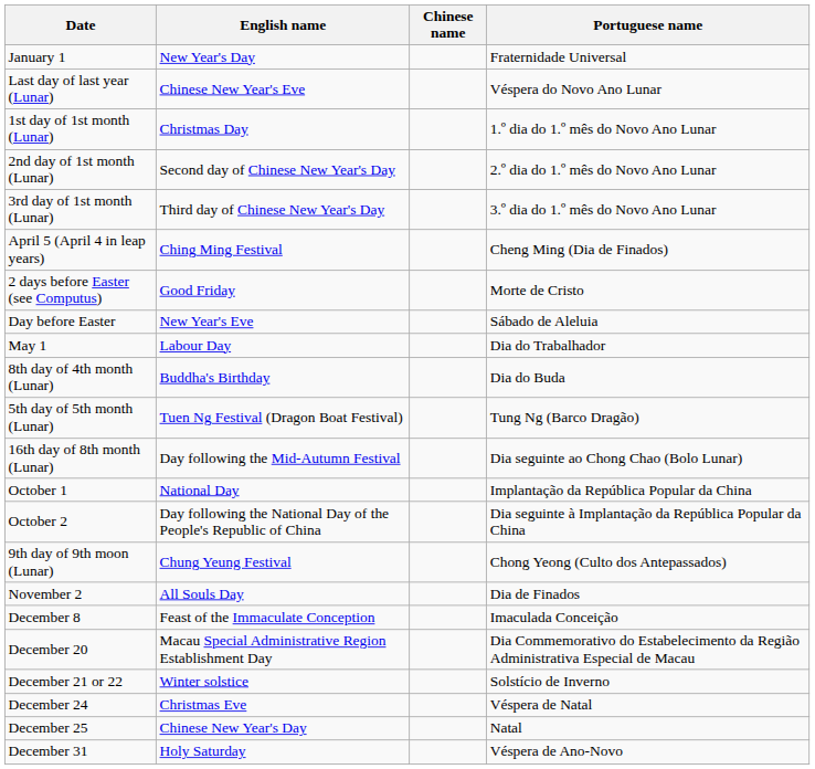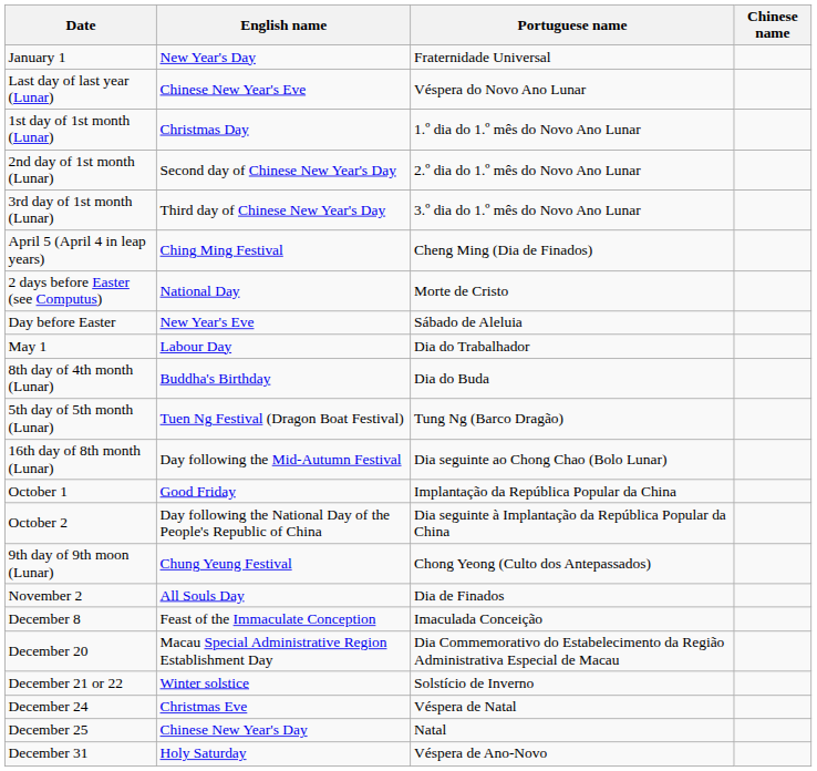columns swapped: Chinese name <-> Portuguese name
2 days before Easter (see Computus) | English name: Good Friday -> National Day
October 1 | English name: National Day -> Good Friday
